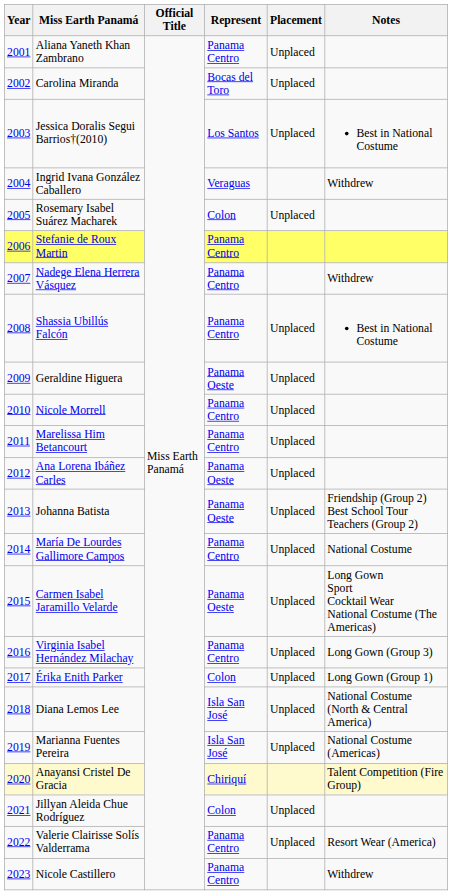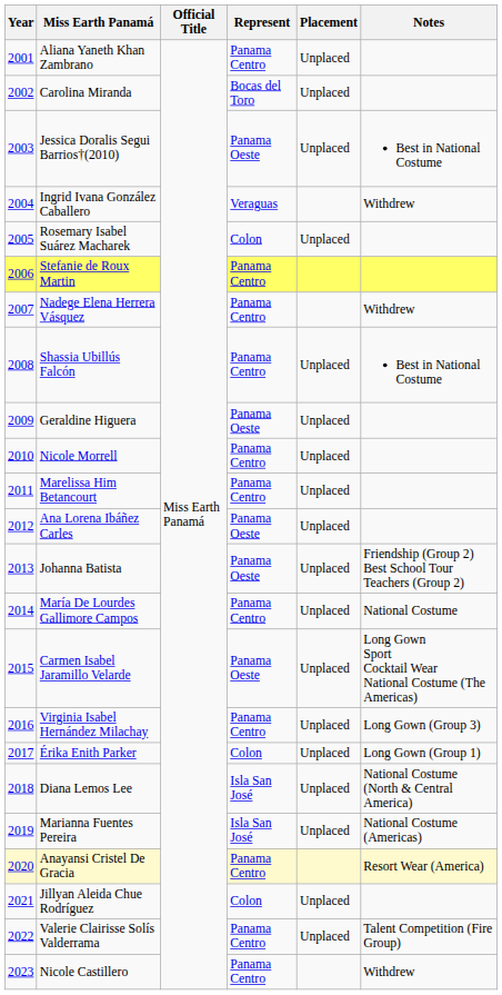Jessica Doralis Segui Barrios†(2010) | Represent: Los Santos -> Panama Oeste
Anayansi Cristel De Gracia | Represent: Chiriquí -> Panama Centro
Anayansi Cristel De Gracia | Notes: Talent Competition (Fire Group) -> Resort Wear (America)
Valerie Clairisse Solís Valderrama | Notes: Resort Wear (America) -> Talent Competition (Fire Group)
